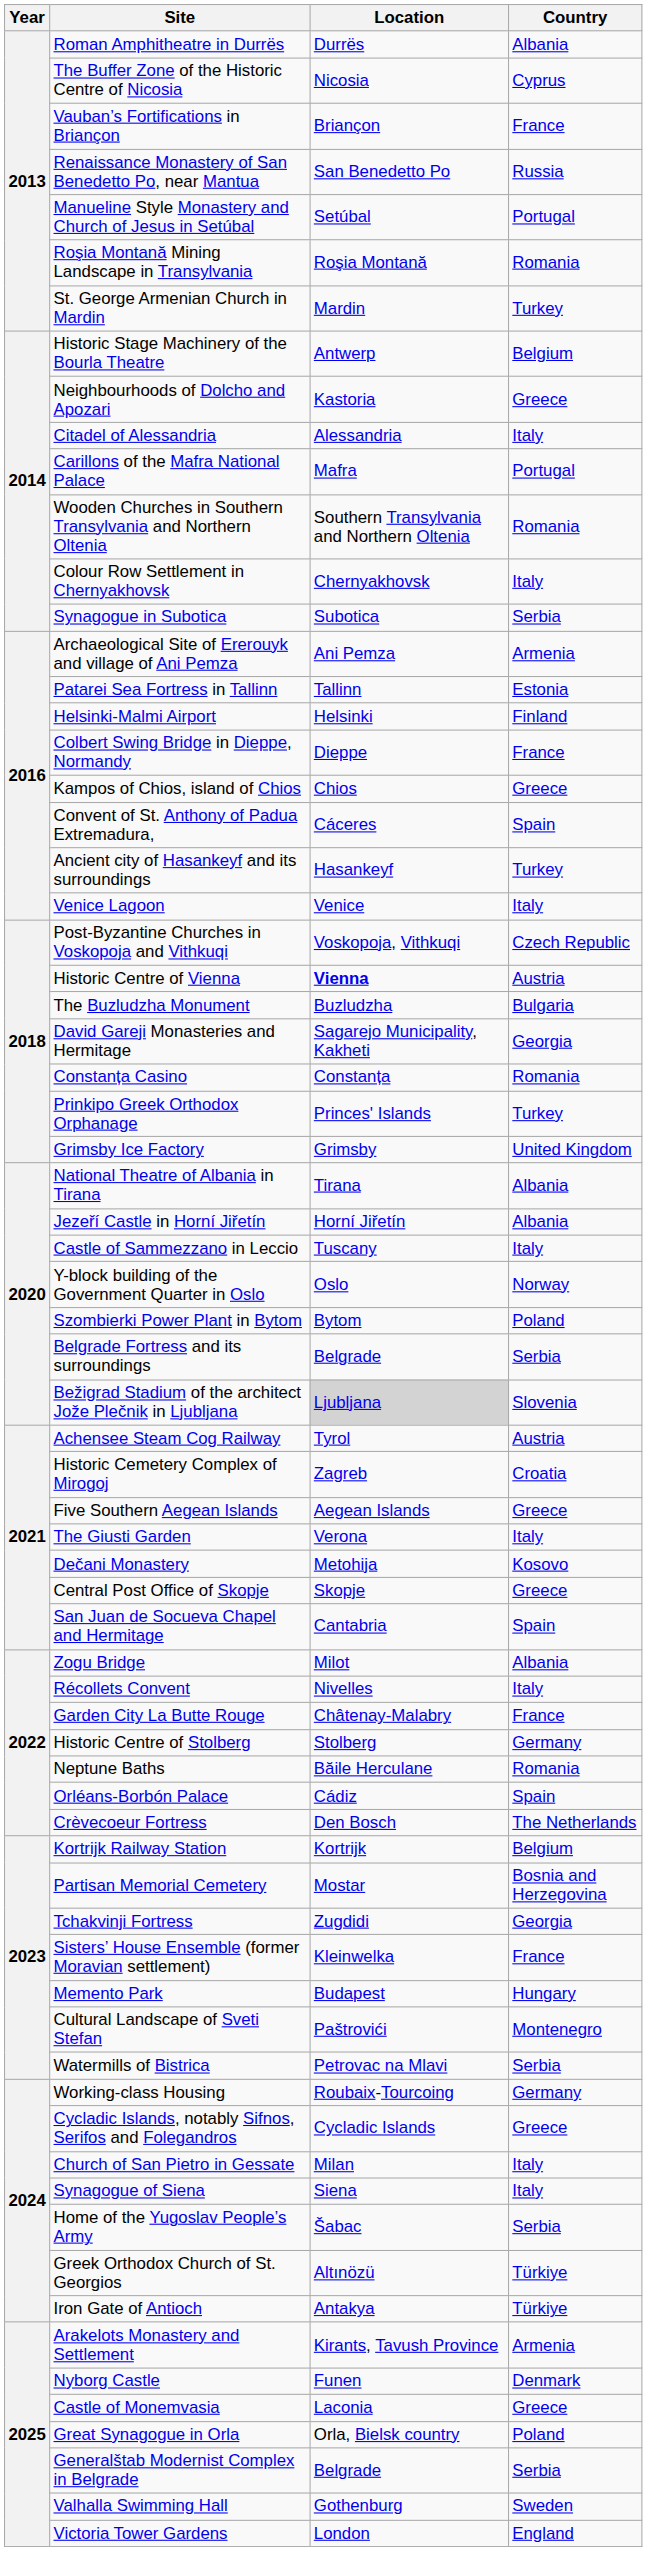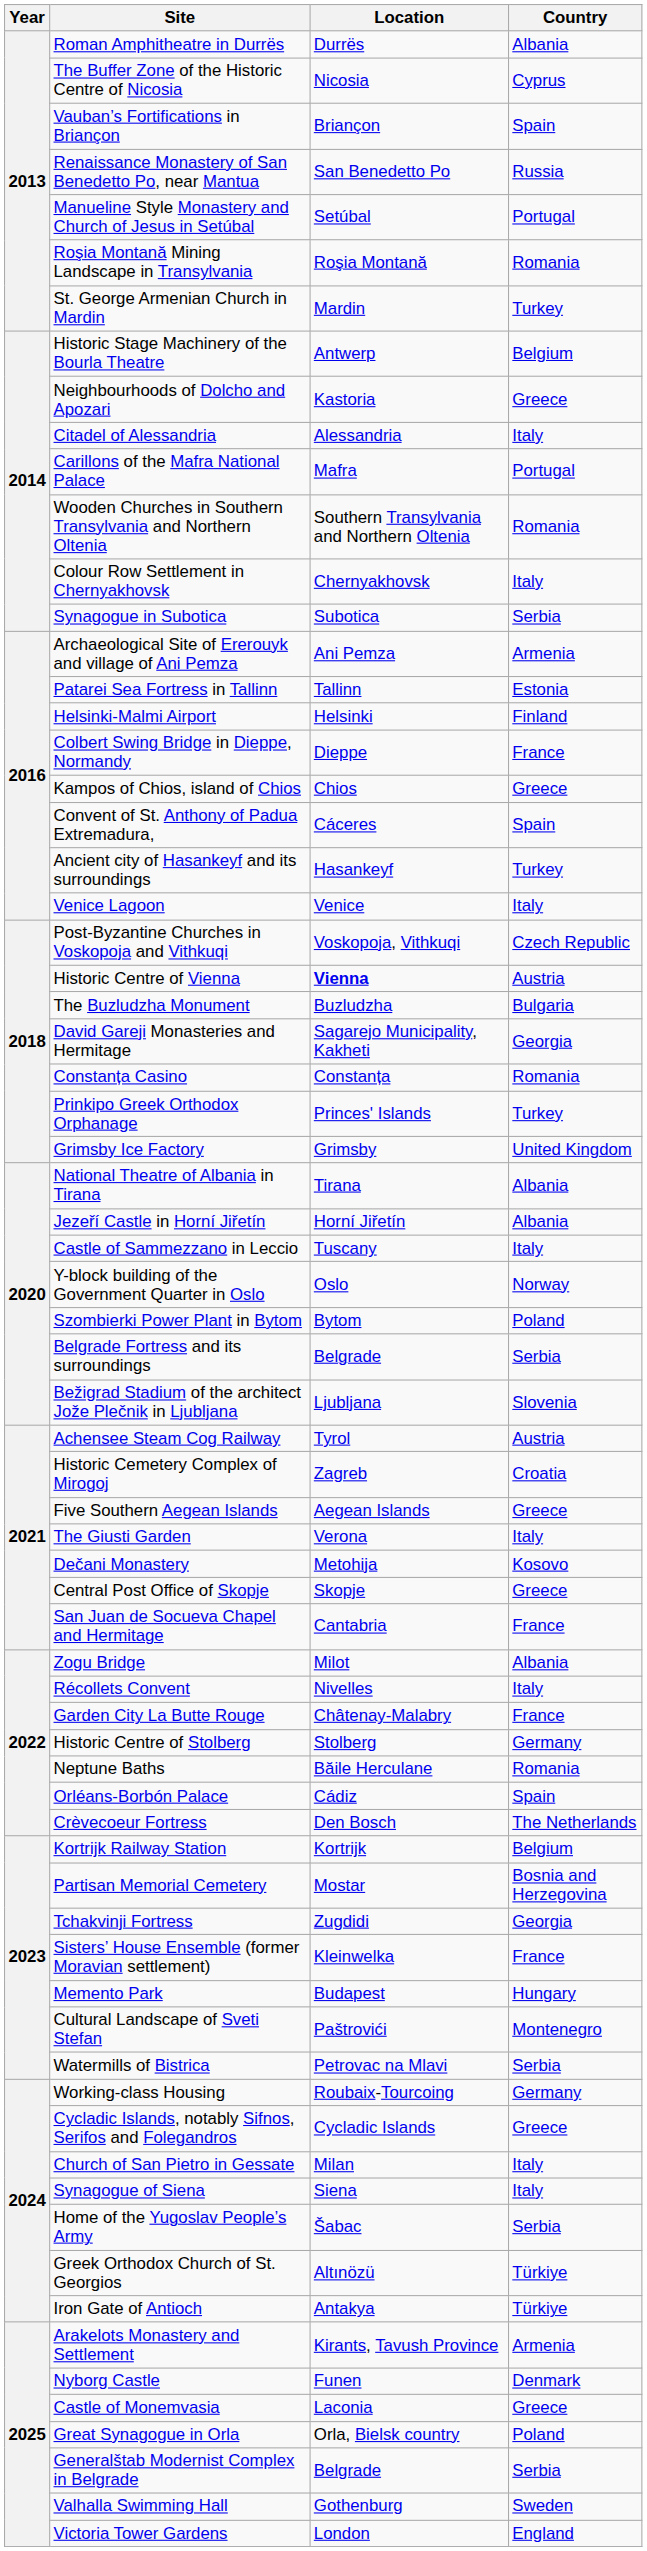Vauban’s Fortifications in Briançon | Country: France -> Spain
Bežigrad Stadium of the architect Jože Plečnik in Ljubljana | Location: lightgrey background -> no background
San Juan de Socueva Chapel and Hermitage | Country: Spain -> France
